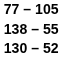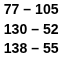rows swapped: 130 – 52 <-> 138 – 55
